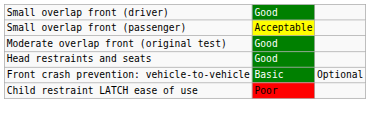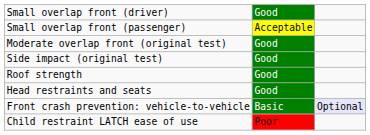+ row: Side impact (original test) | Good
+ row: Roof strength | Good
Front crash prevention: vehicle-to-vehicle | column 3: no background -> lavender background
